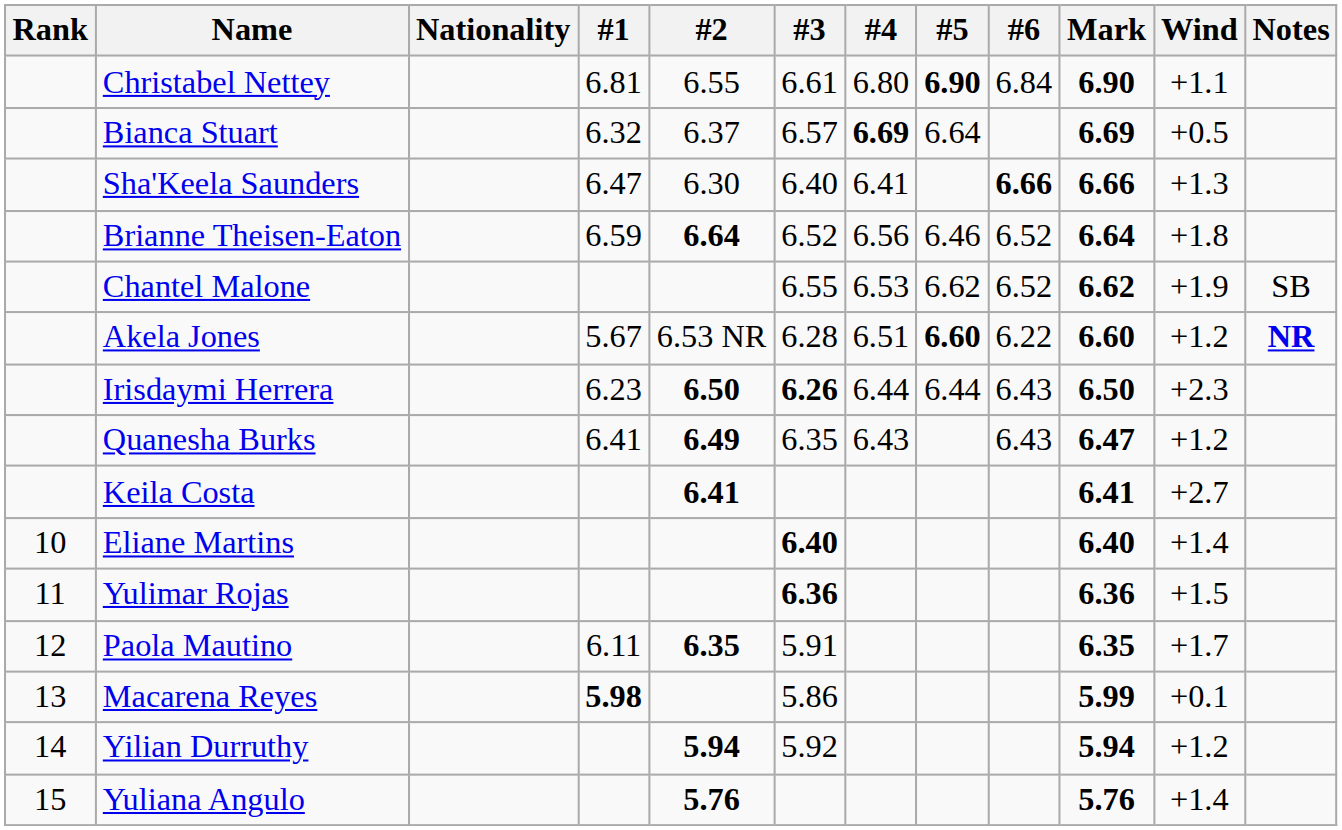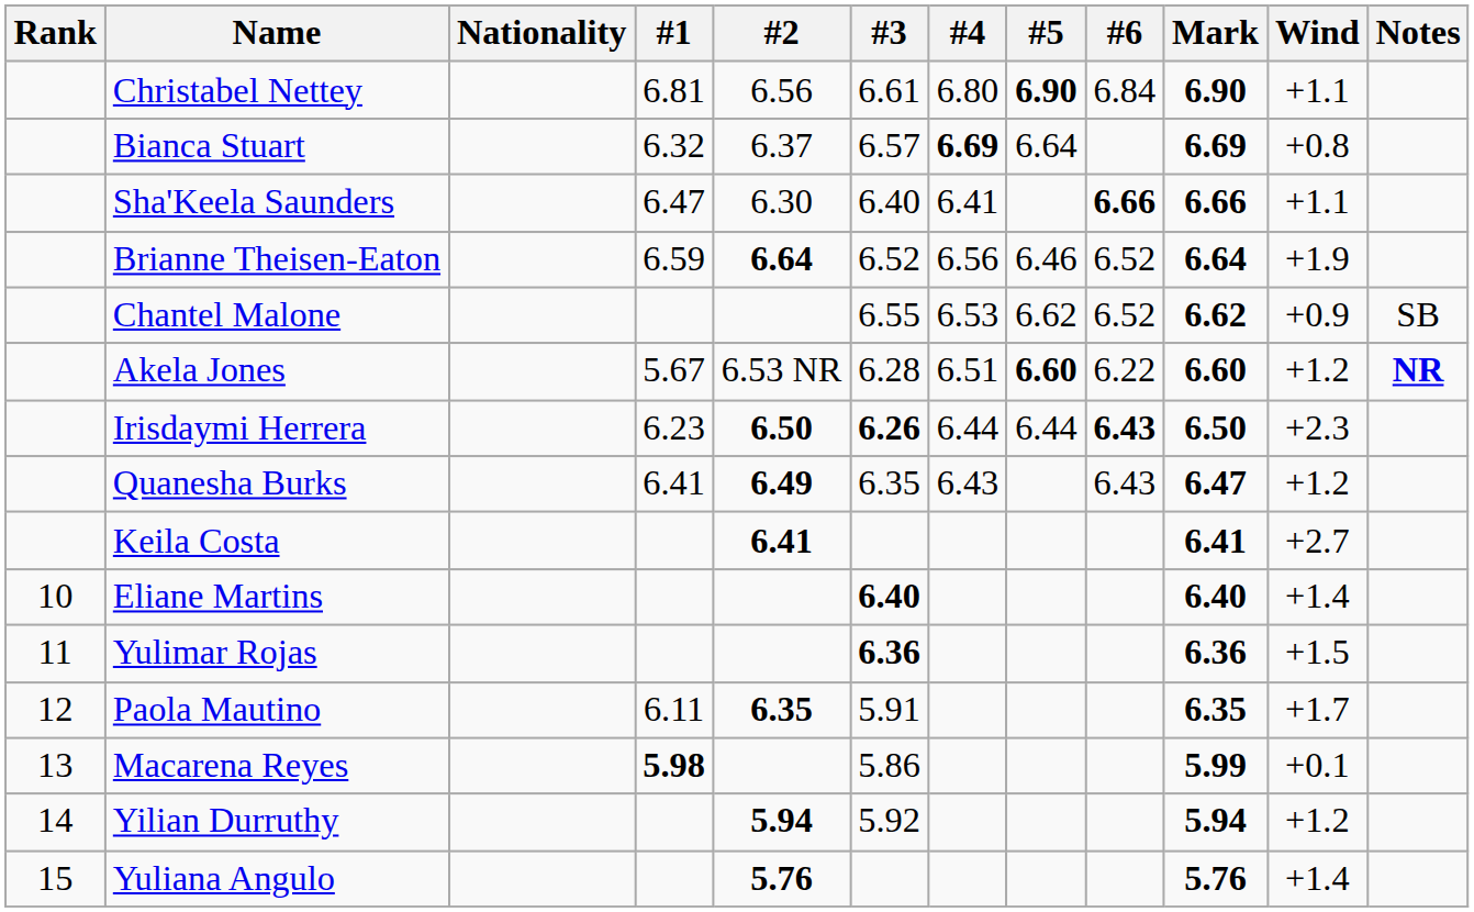Christabel Nettey | #2: 6.55 -> 6.56
Bianca Stuart | Wind: +0.5 -> +0.8
Sha'Keela Saunders | Wind: +1.3 -> +1.1
Brianne Theisen-Eaton | Wind: +1.8 -> +1.9
Chantel Malone | Wind: +1.9 -> +0.9
Irisdaymi Herrera | #6: normal -> bold
